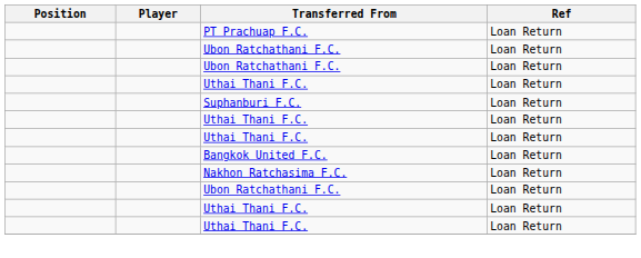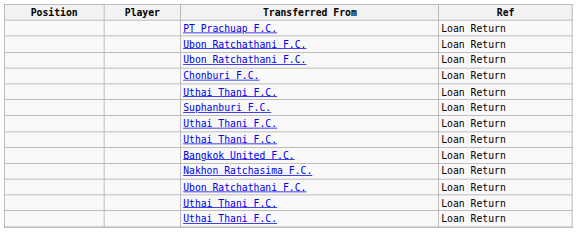+ row: Chonburi F.C. | Loan Return
